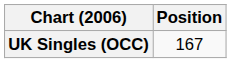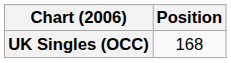UK Singles (OCC) | Position: 167 -> 168
